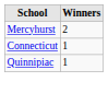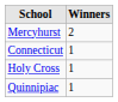+ row: Holy Cross | 1
